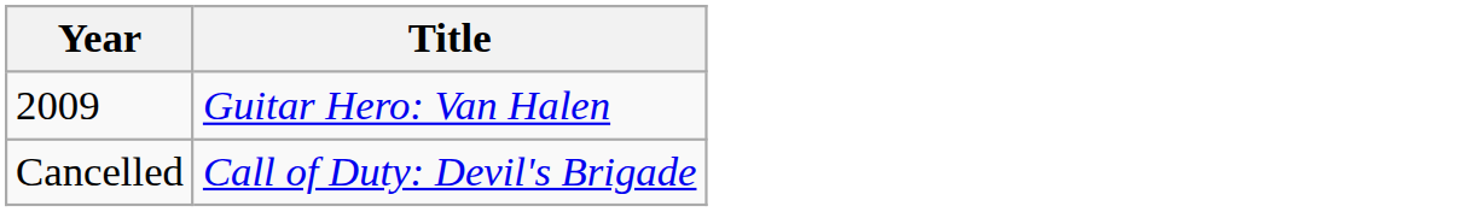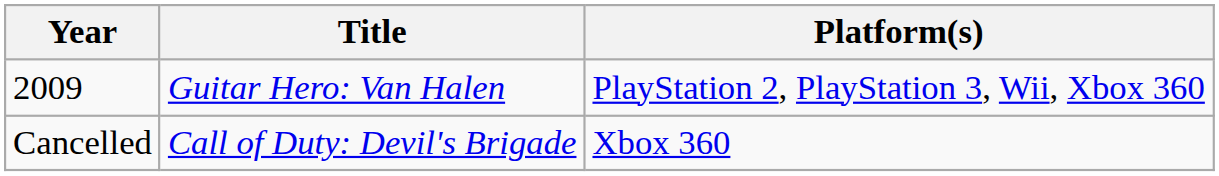+ column: Platform(s) | PlayStation 2, PlayStation 3, Wii, Xbox 360 | Xbox 360
